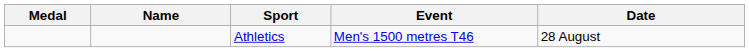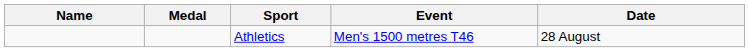columns swapped: Medal <-> Name
